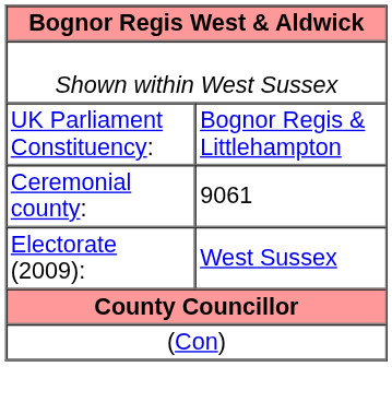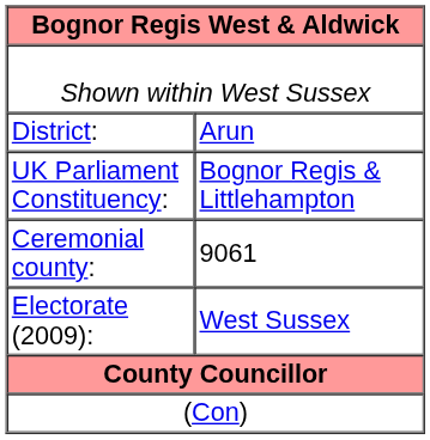+ row: District: | Arun
